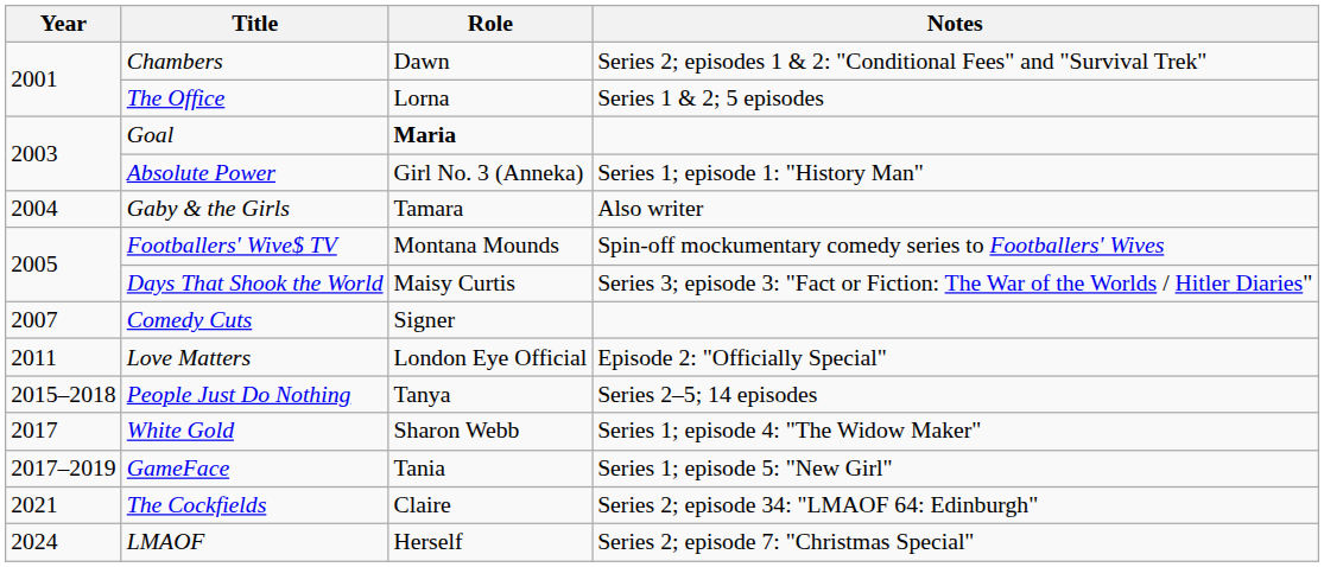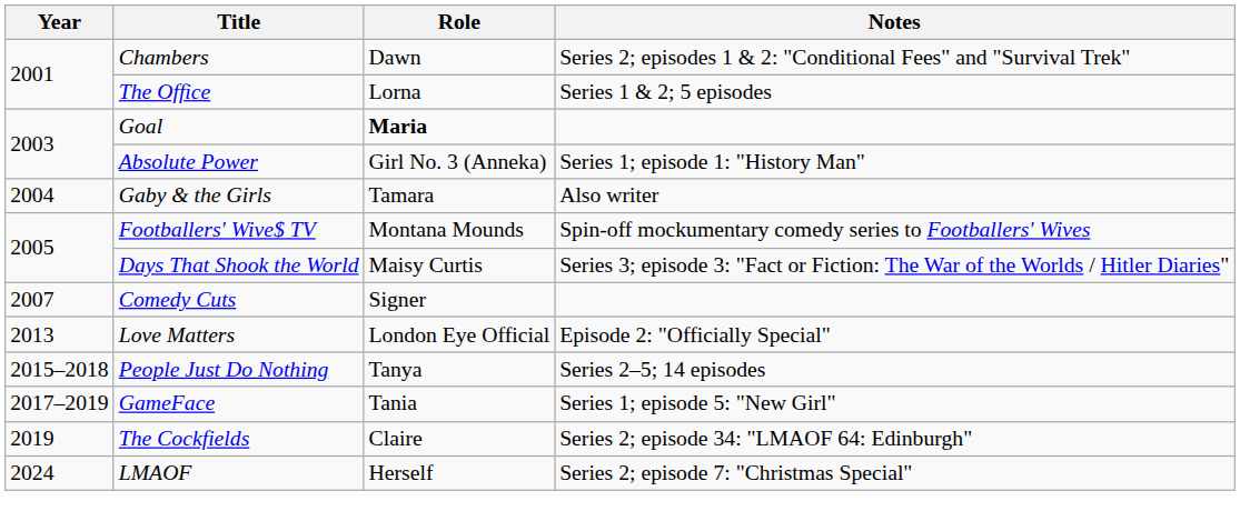Love Matters | Year: 2011 -> 2013
- row: 2017 | White Gold | Sharon Webb | Series 1; episode 4: "The Widow Maker"
The Cockfields | Year: 2021 -> 2019
